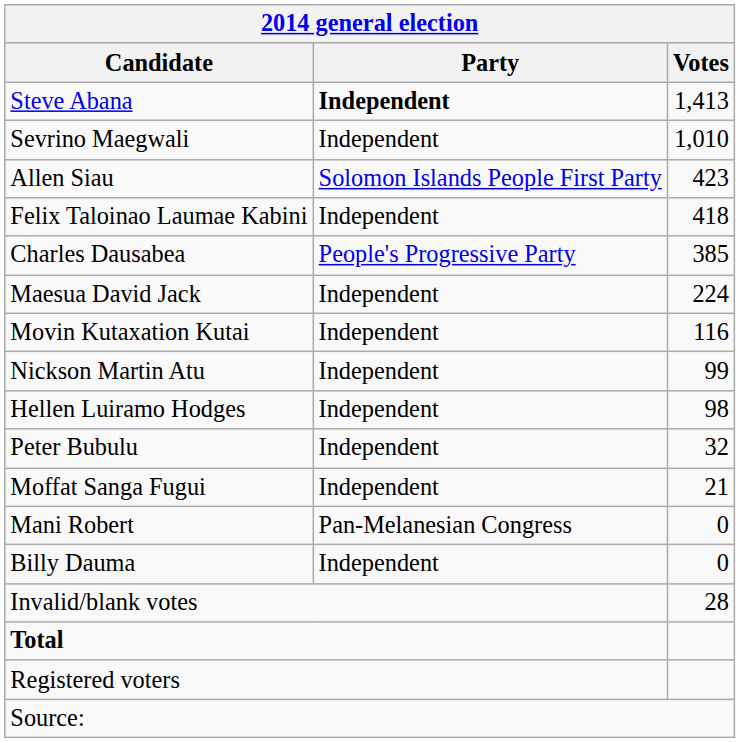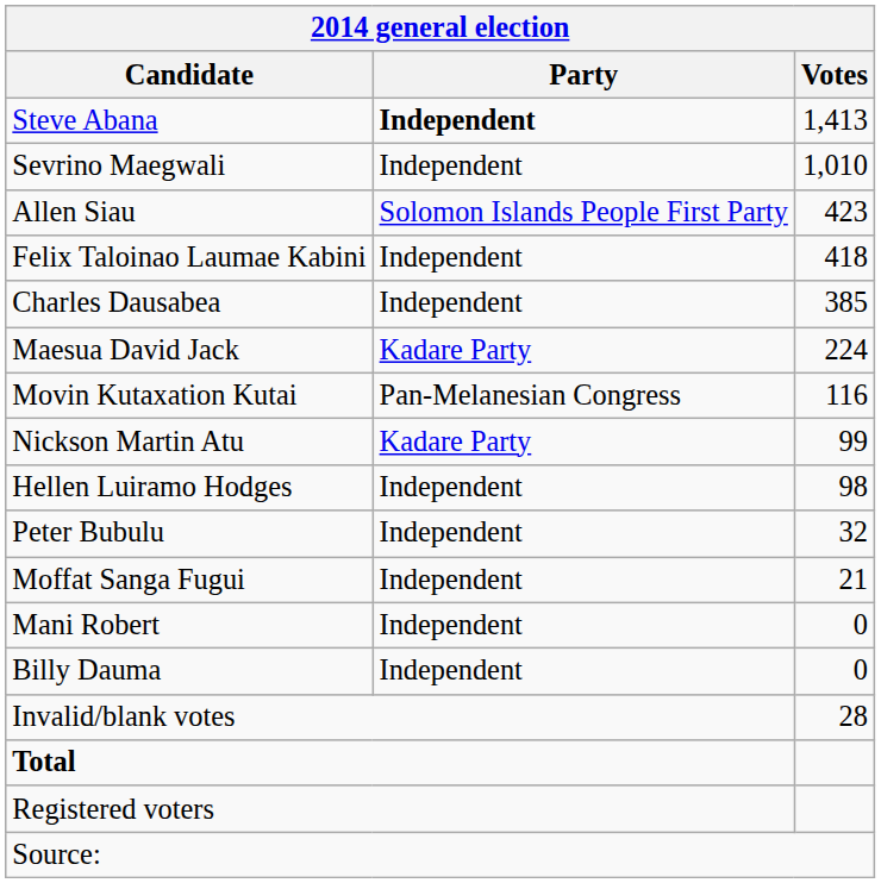Charles Dausabea | Party: People's Progressive Party -> Independent
Maesua David Jack | Party: Independent -> Kadare Party
Movin Kutaxation Kutai | Party: Independent -> Pan-Melanesian Congress
Nickson Martin Atu | Party: Independent -> Kadare Party
Mani Robert | Party: Pan-Melanesian Congress -> Independent
